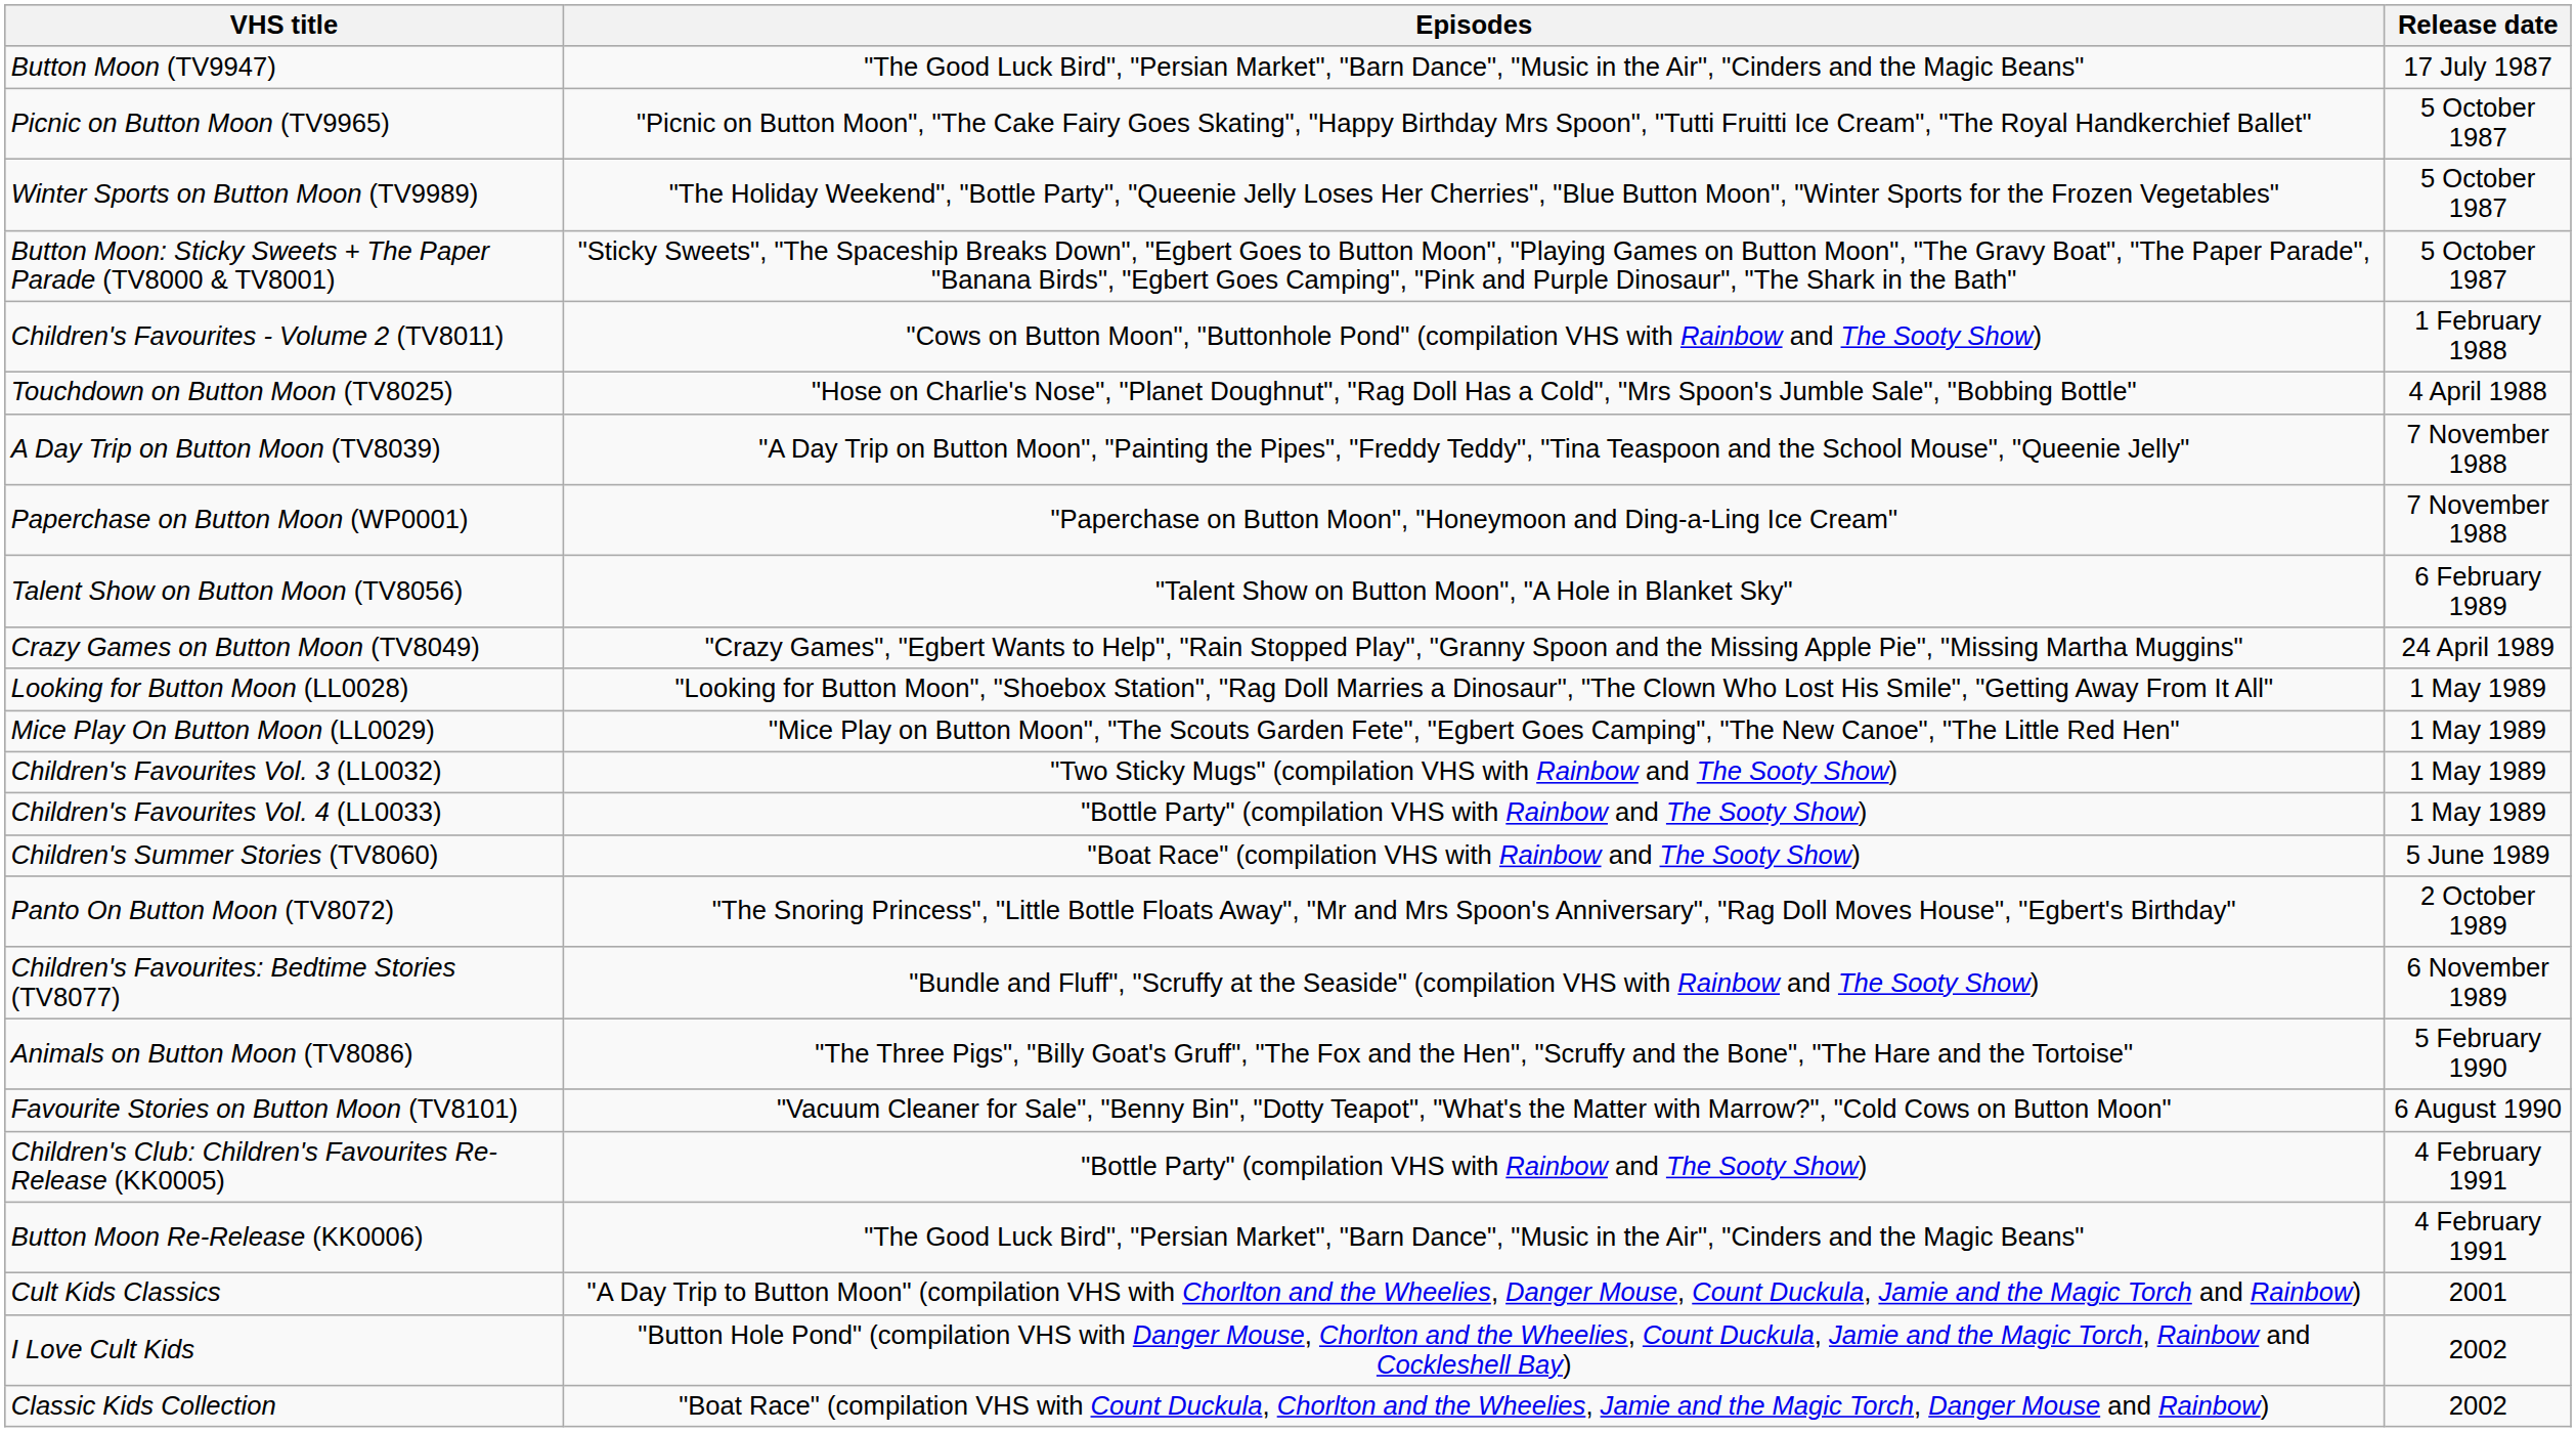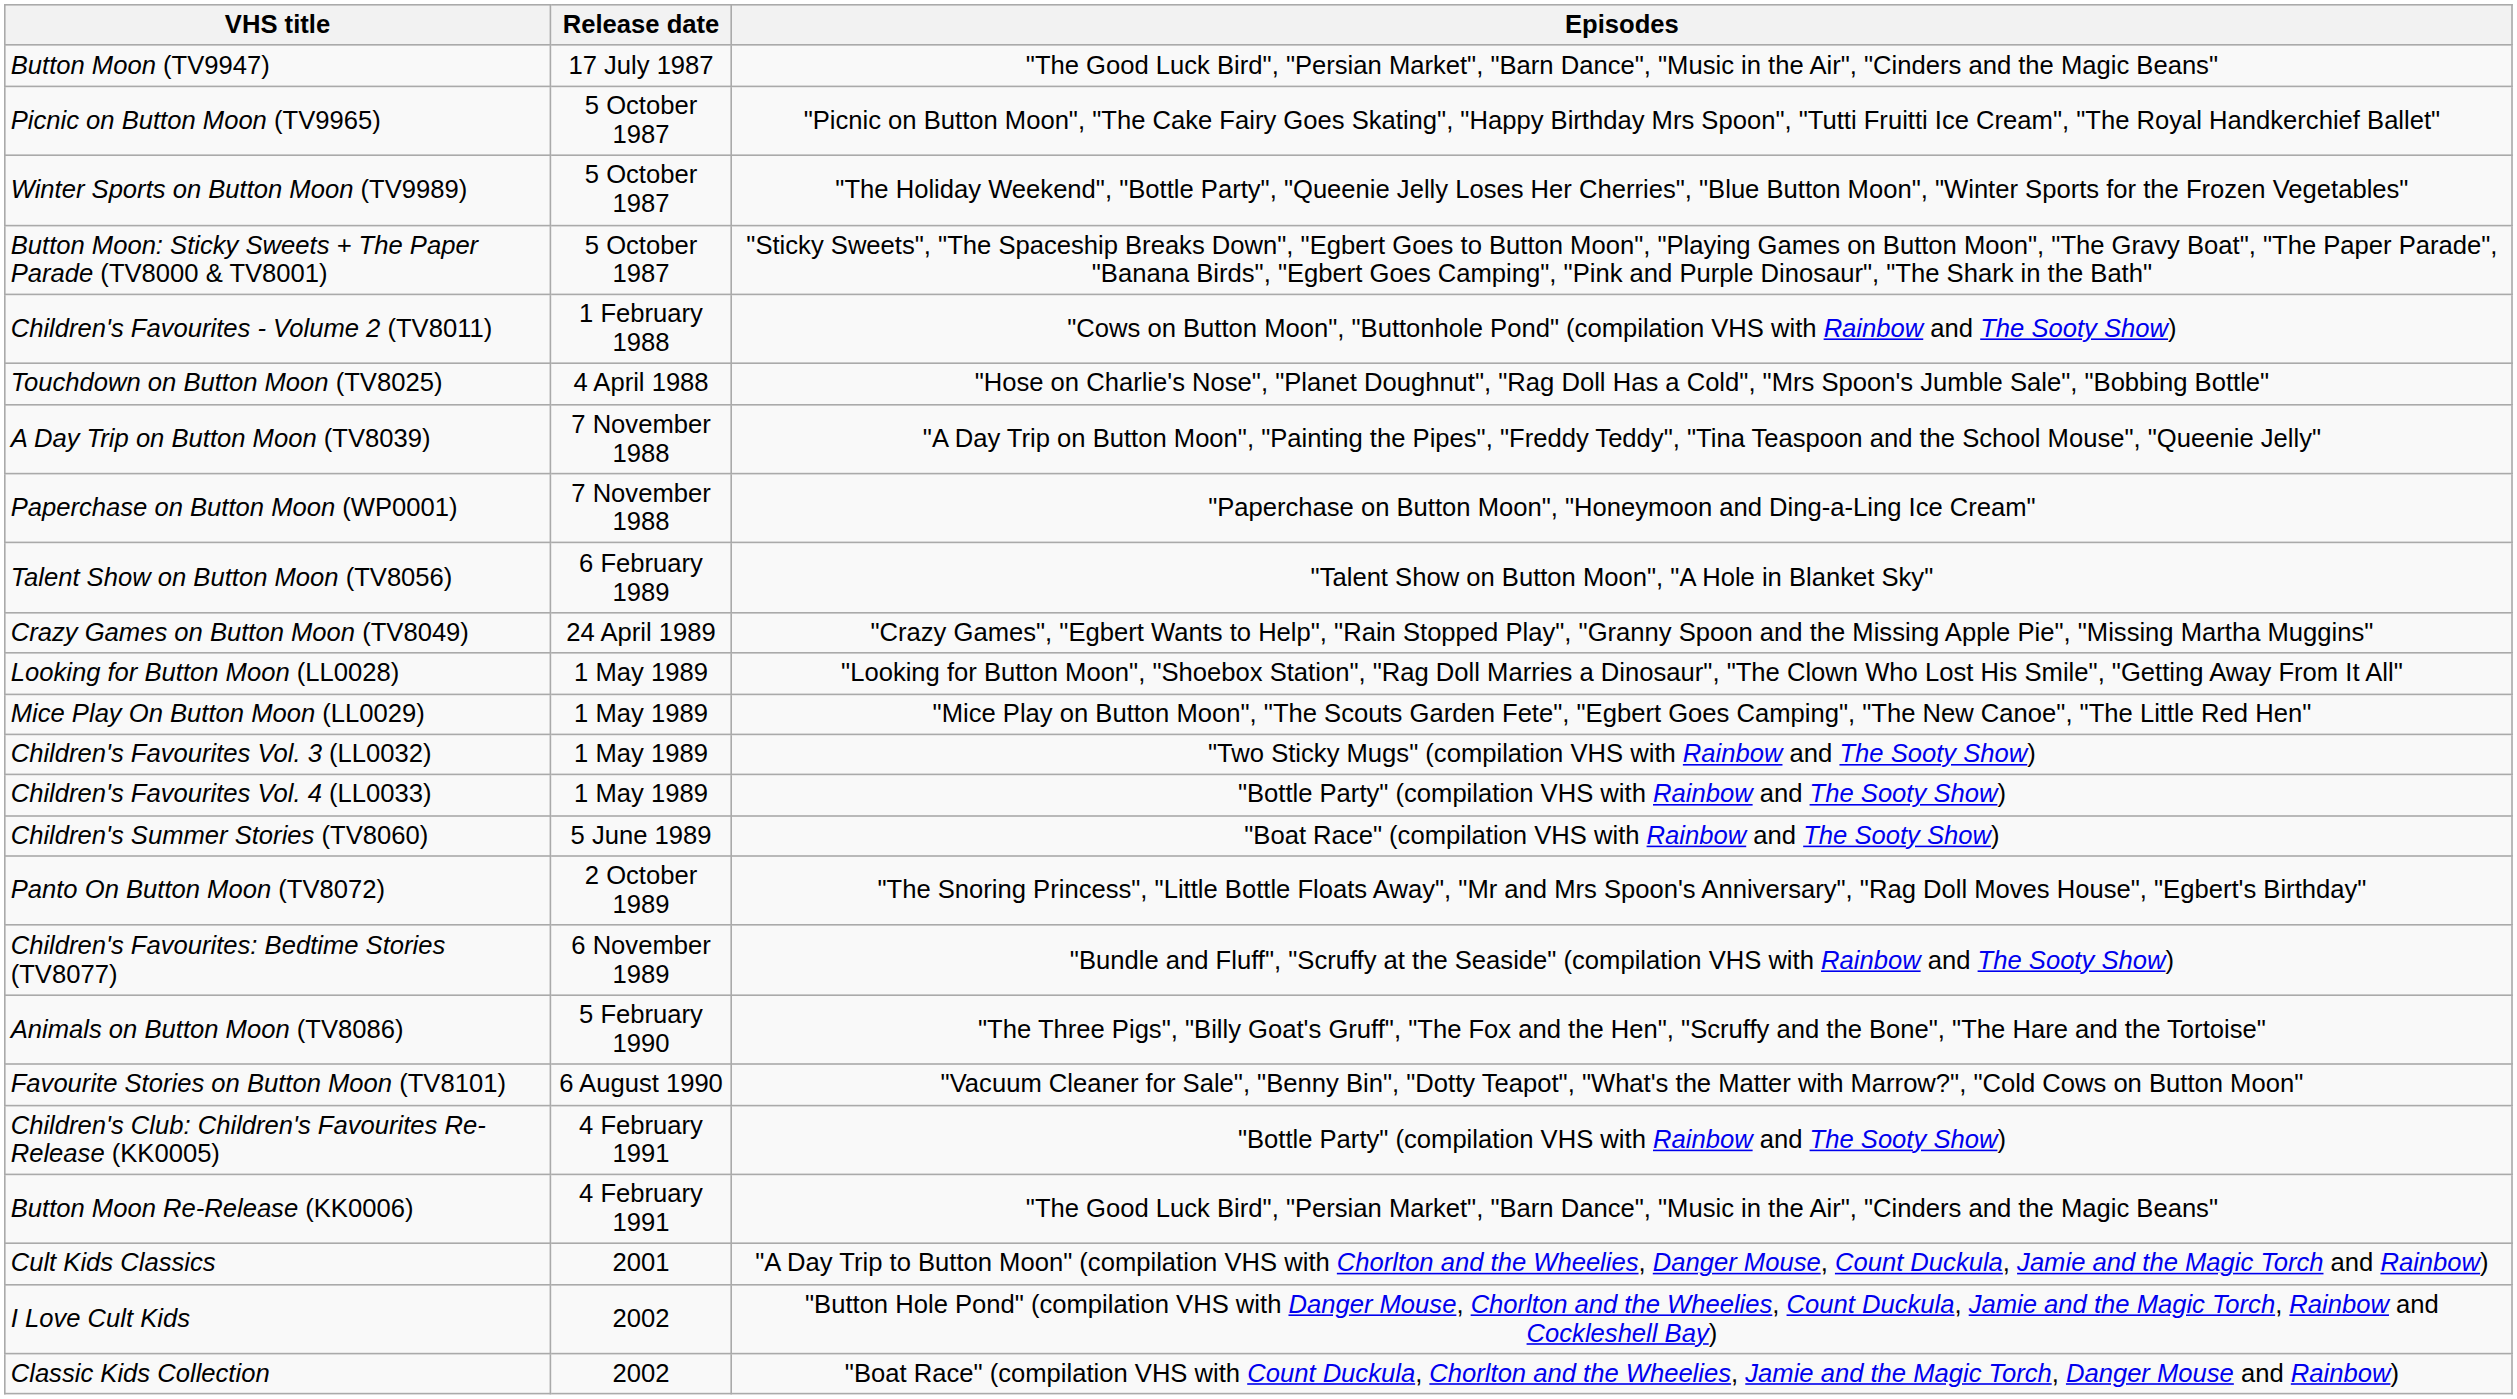columns swapped: Release date <-> Episodes
